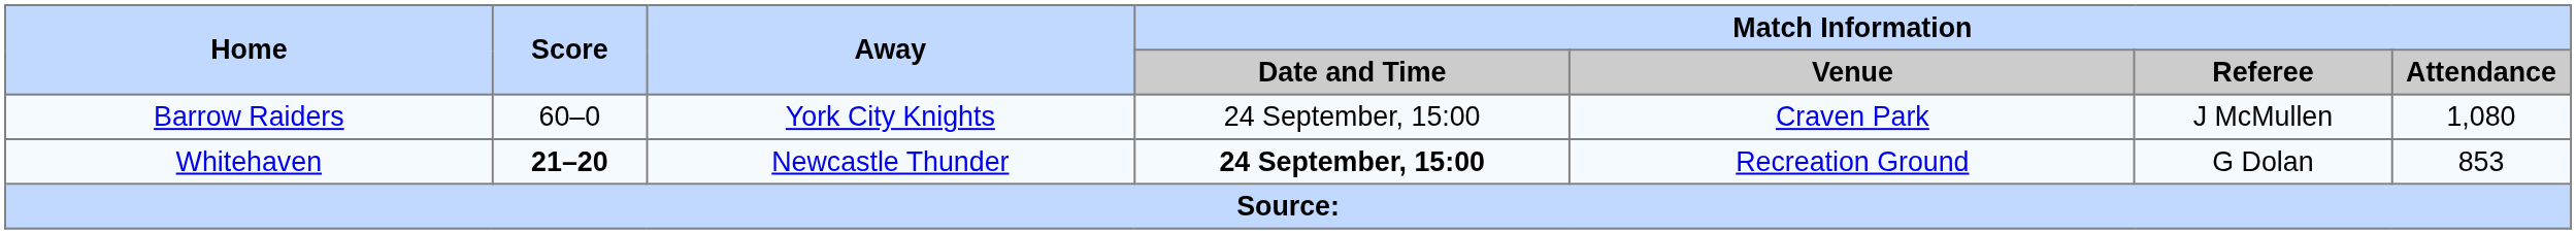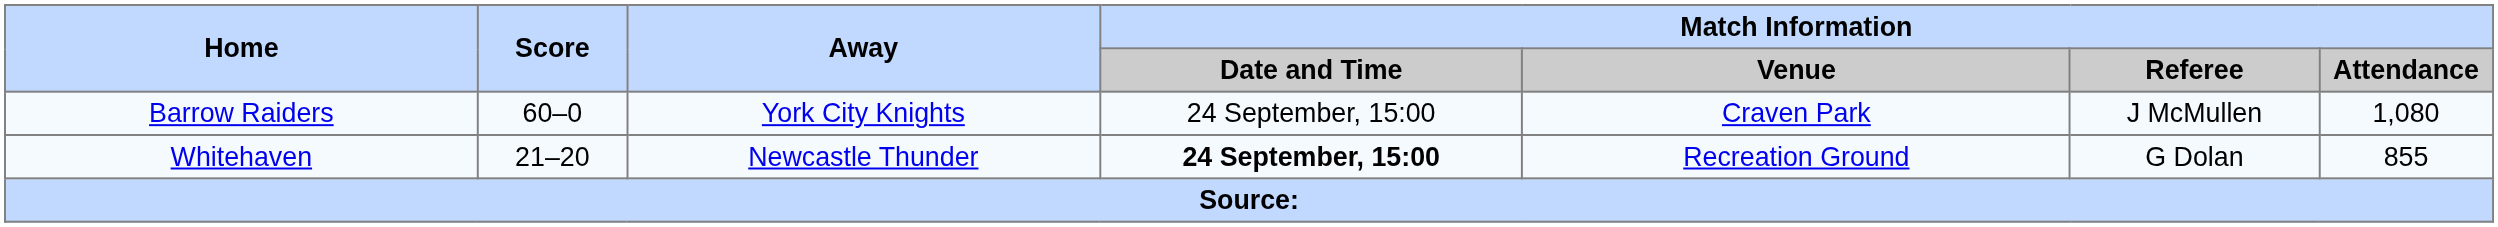Whitehaven | Score: bold -> normal
Whitehaven | Match Information / Attendance: 853 -> 855
